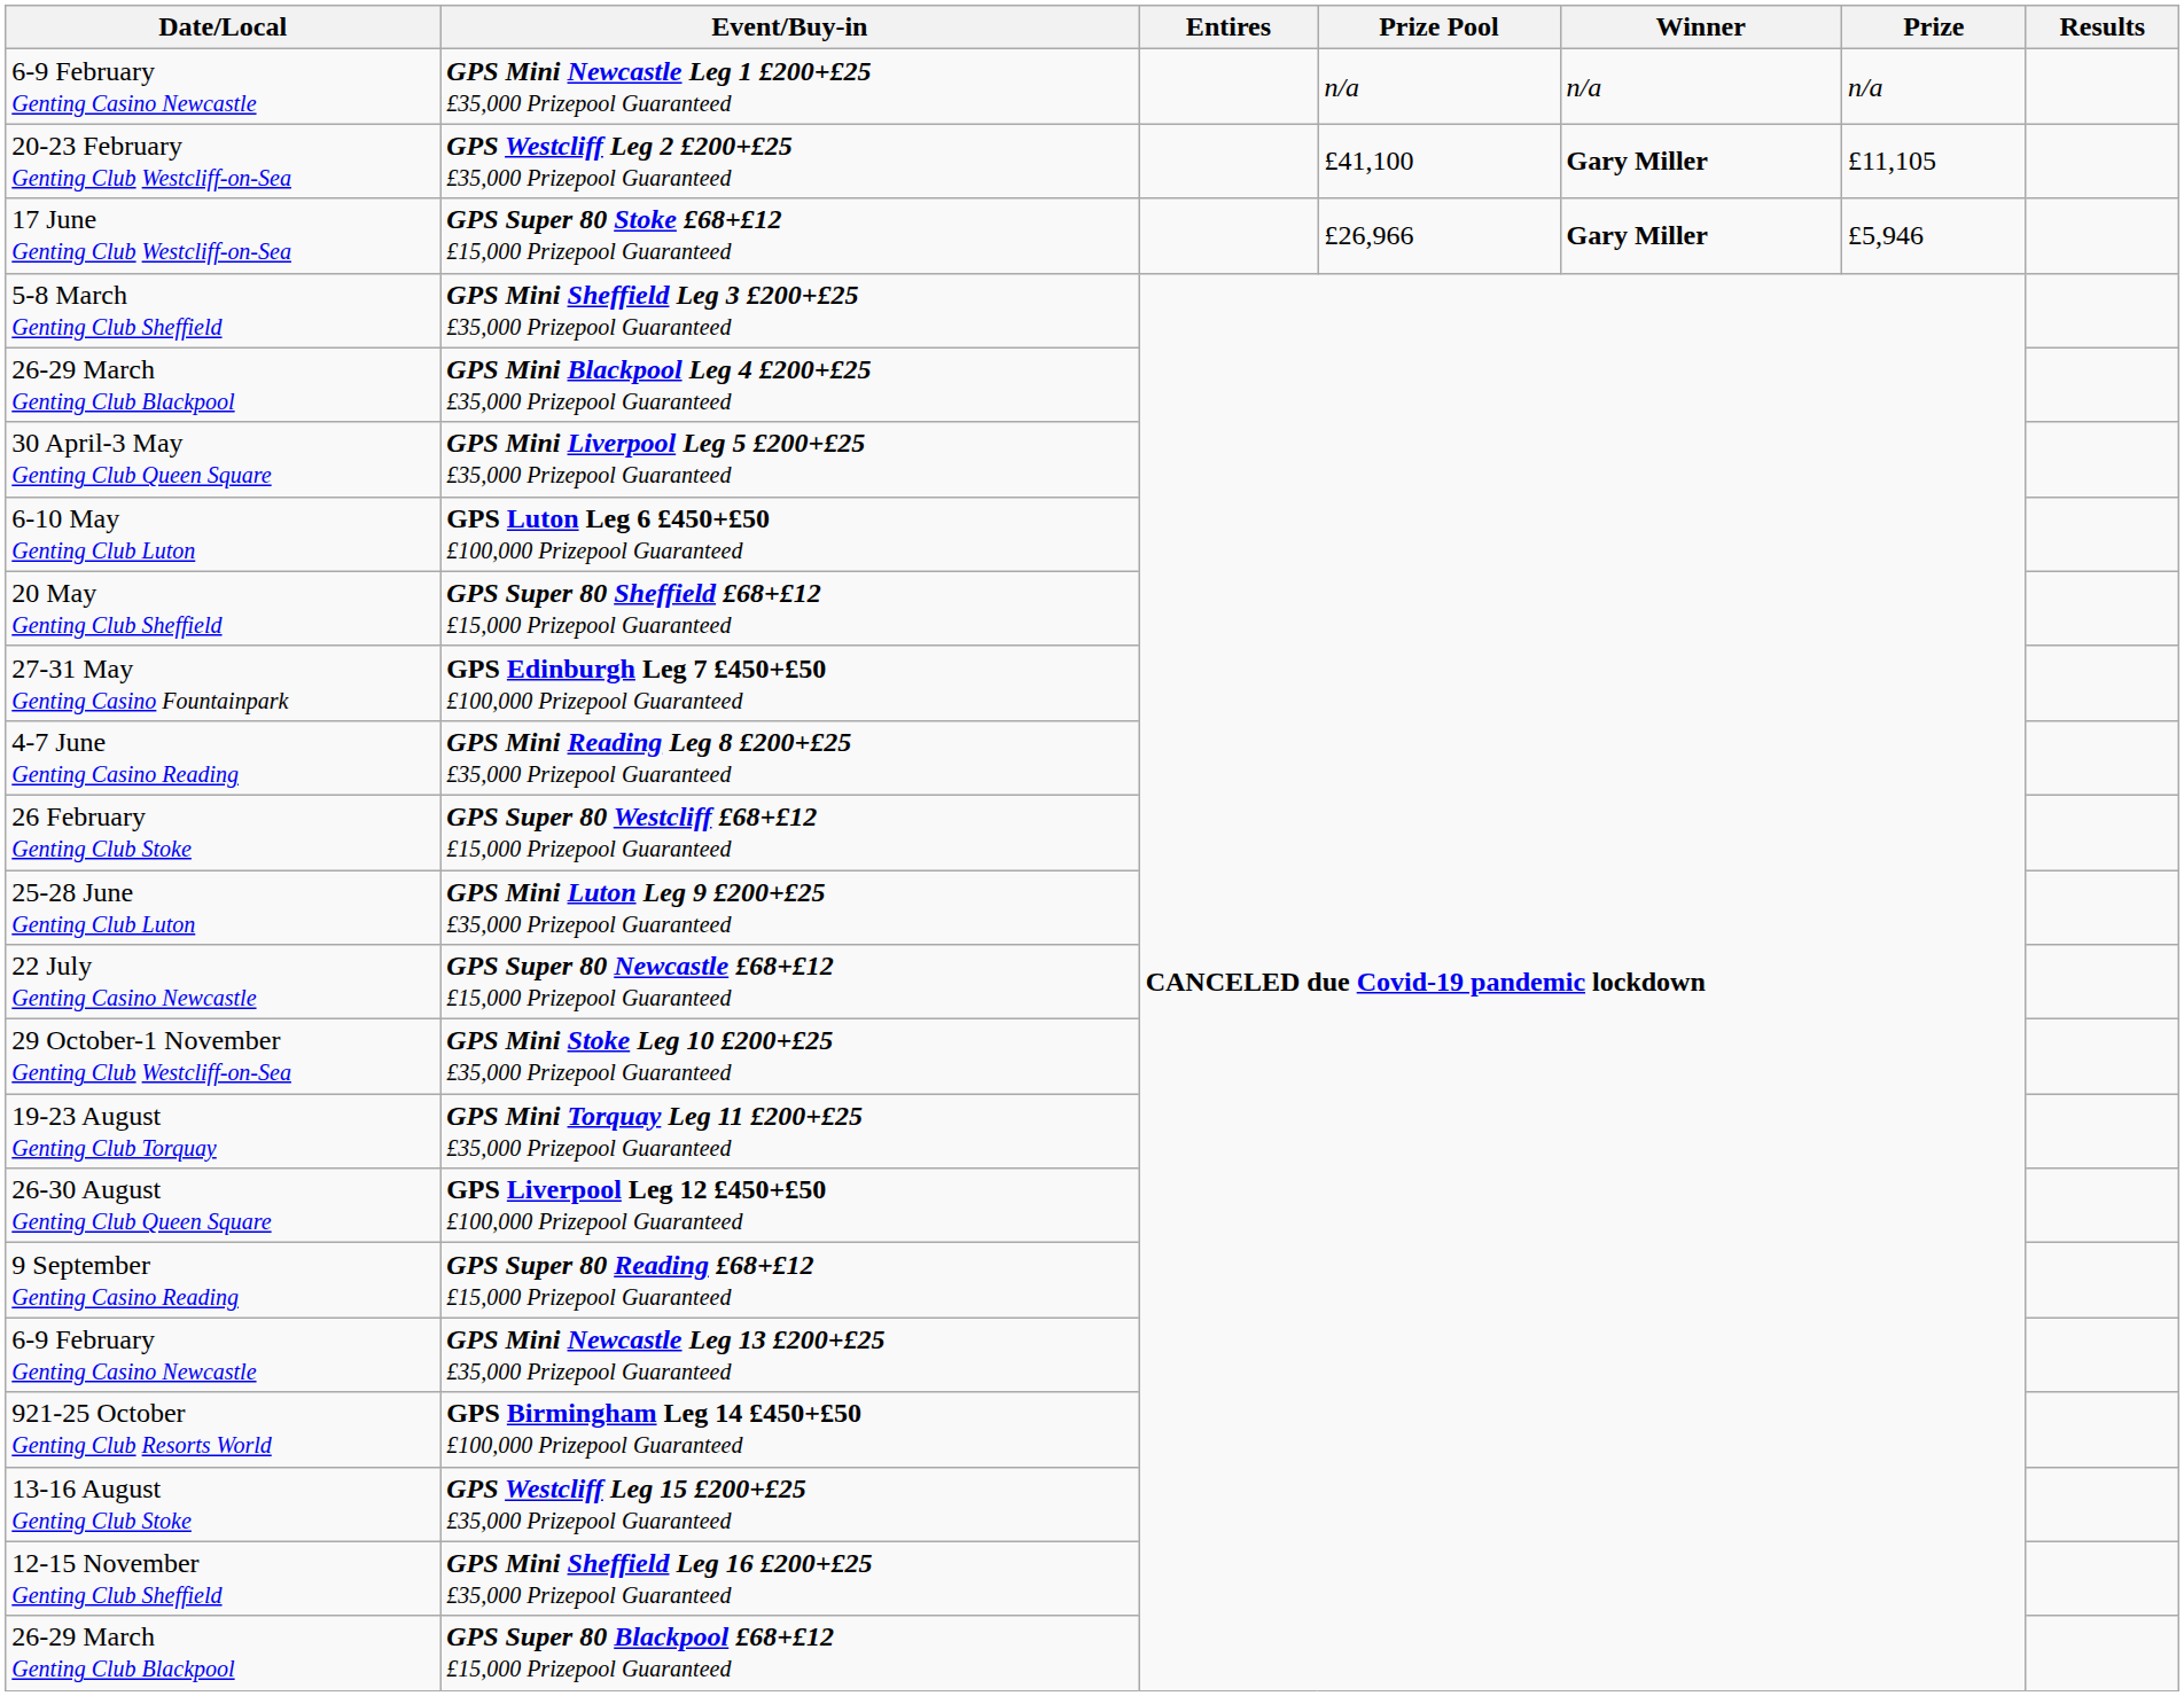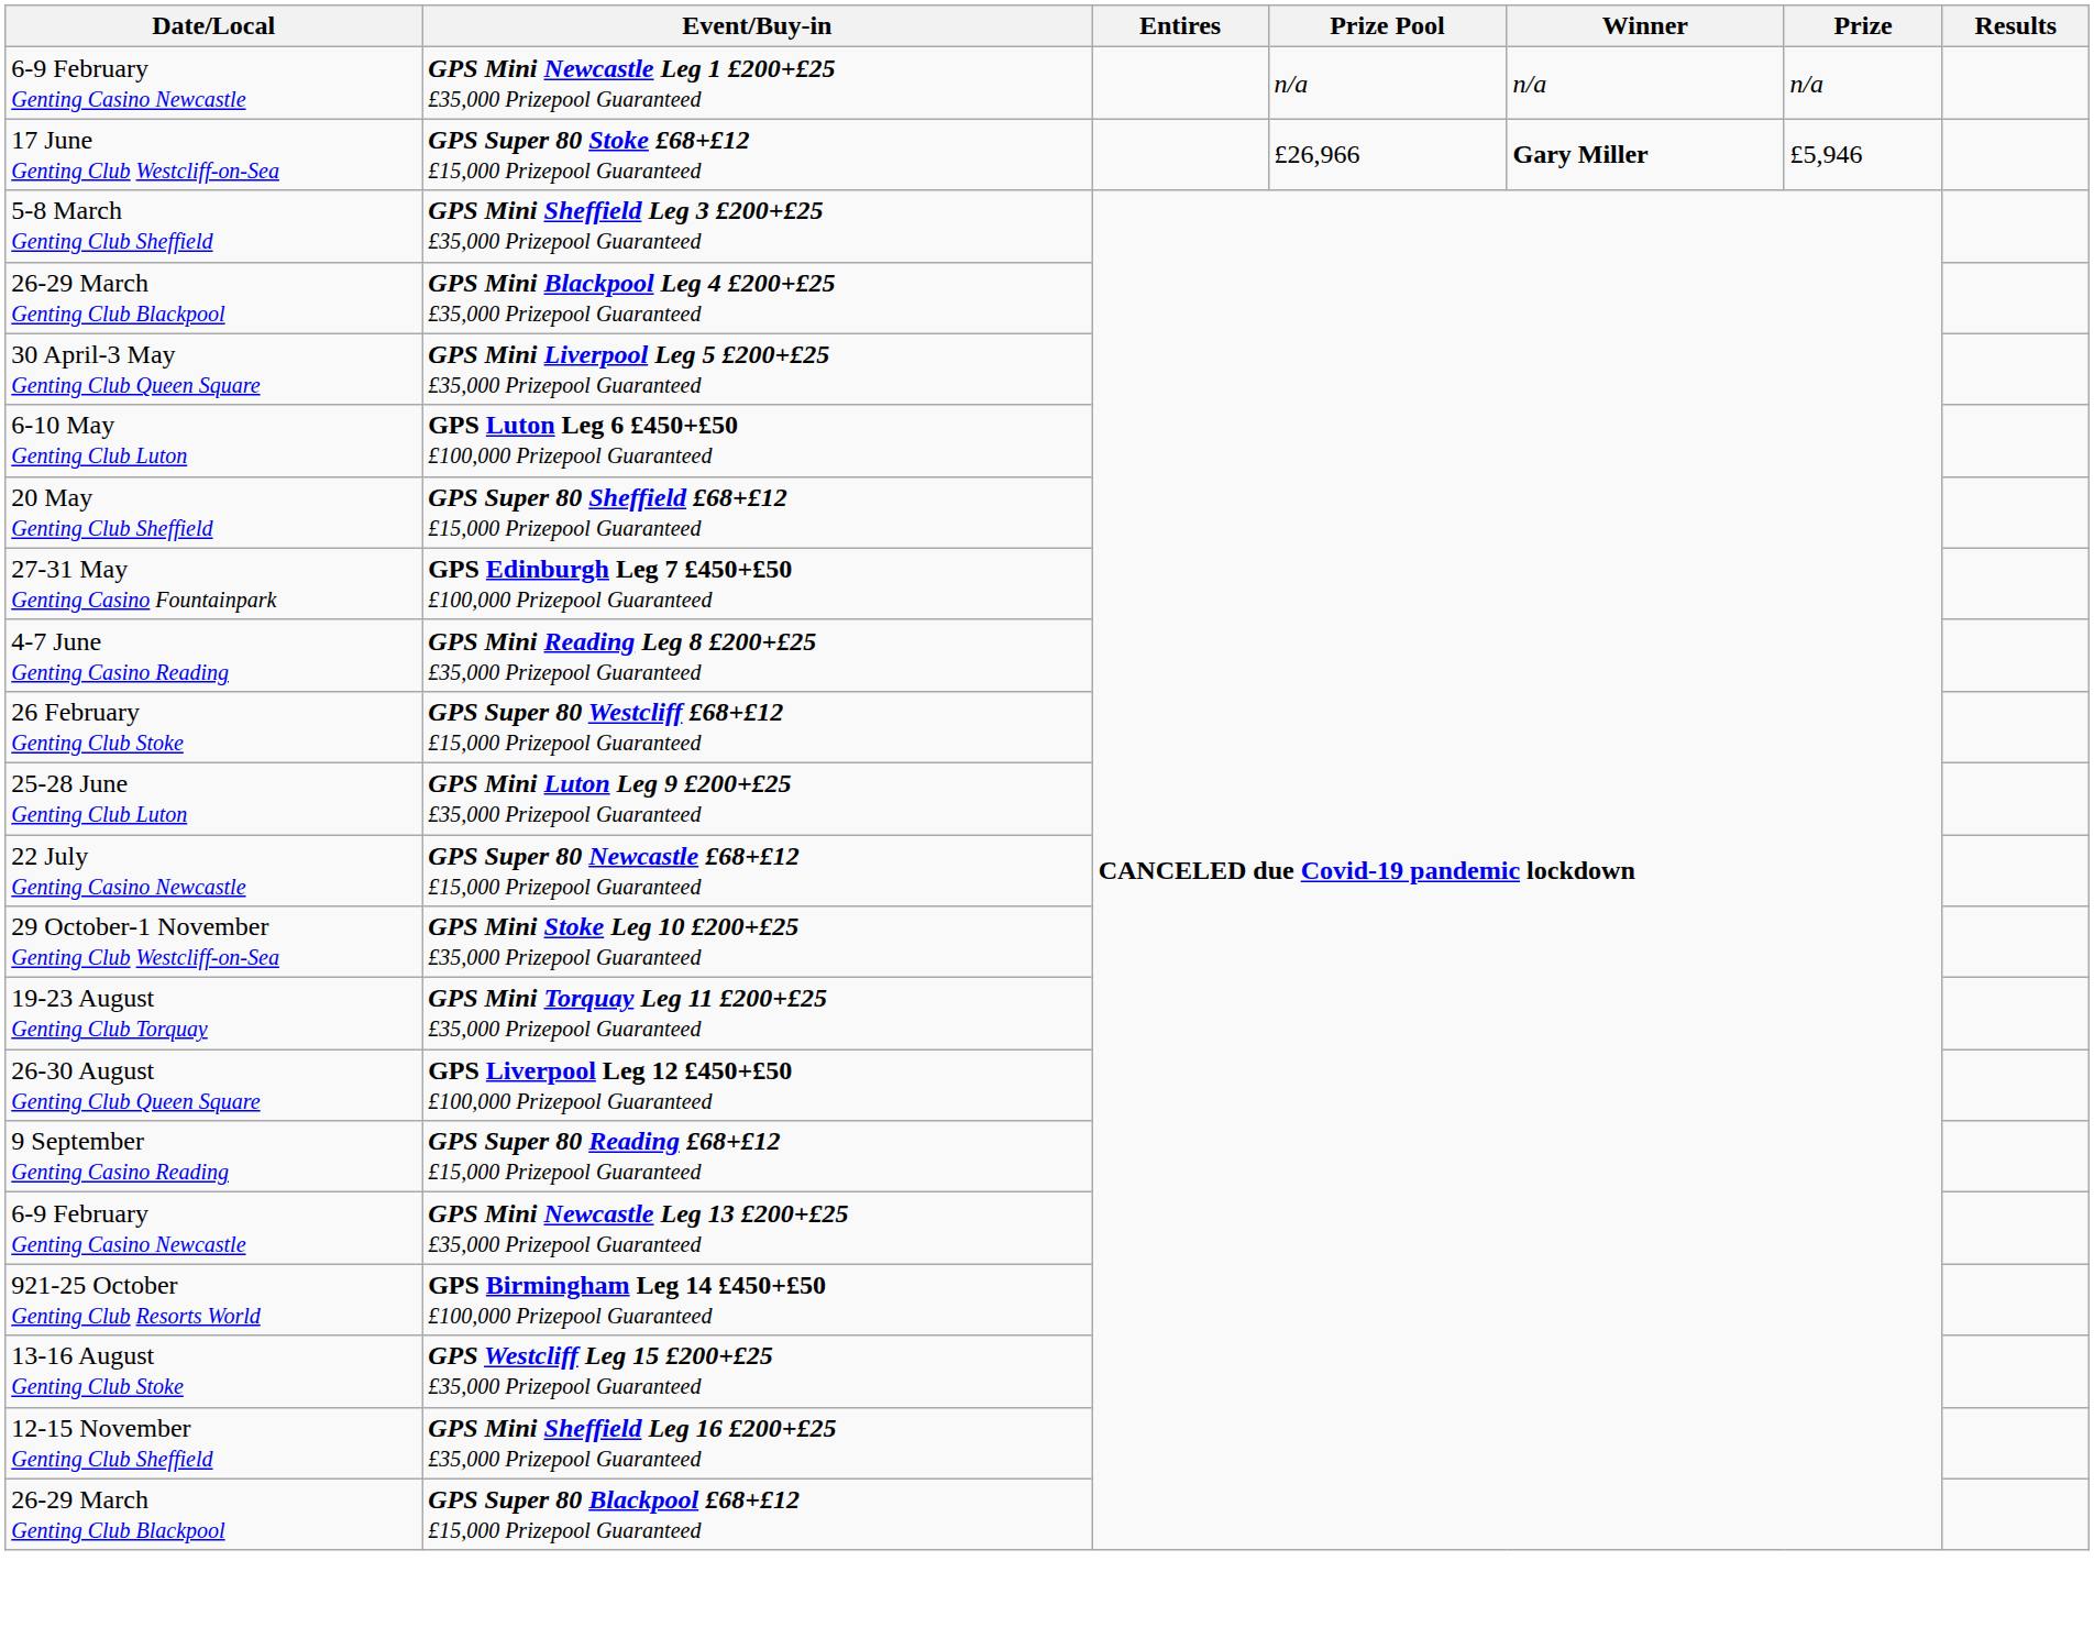- row: 20-23 February Genting Club Westcliff-on-Sea | GPS Westcliff Leg 2 £200+£25 £35,000 Prizepool Guaranteed | £41,100 | Gary Miller | £11,105
